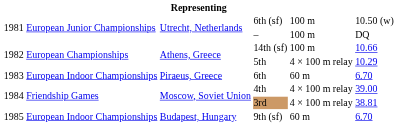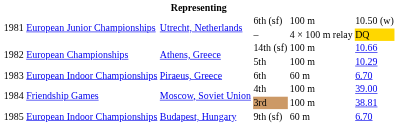– | column 5: 100 m -> 4 × 100 m relay
– | column 6: no background -> gold background
5th | column 5: 4 × 100 m relay -> 100 m
4th | column 5: 4 × 100 m relay -> 100 m
3rd | column 5: 4 × 100 m relay -> 100 m
